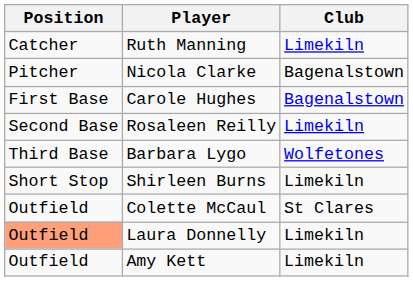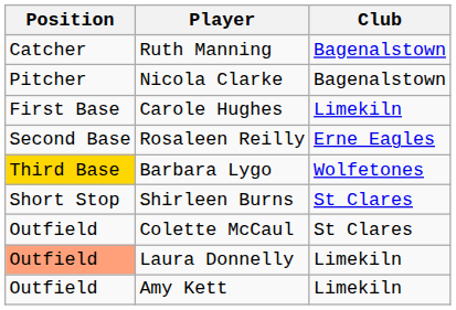Ruth Manning | Club: Limekiln -> Bagenalstown
Carole Hughes | Club: Bagenalstown -> Limekiln
Rosaleen Reilly | Club: Limekiln -> Erne Eagles
Barbara Lygo | Position: no background -> gold background
Shirleen Burns | Club: Limekiln -> St Clares
